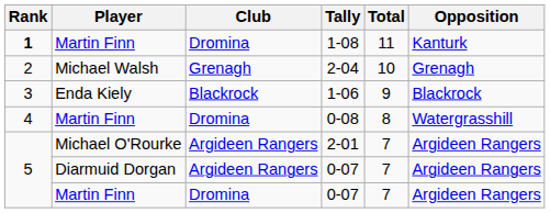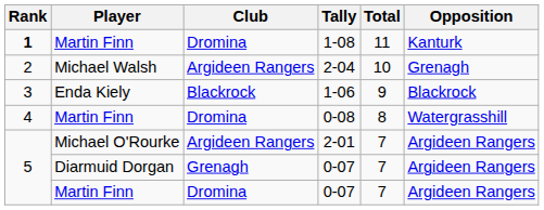2-04 | Club: Grenagh -> Argideen Rangers
Diarmuid Dorgan / 0-07 | Club: Argideen Rangers -> Grenagh
